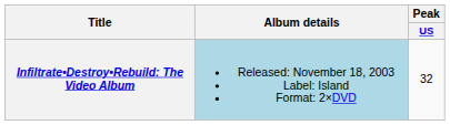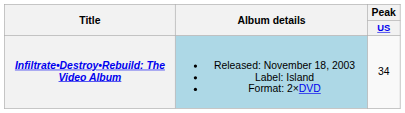Infiltrate•Destroy•Rebuild: The Video Album | Peak / US: 32 -> 34
